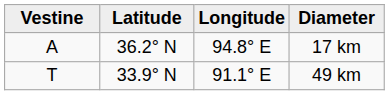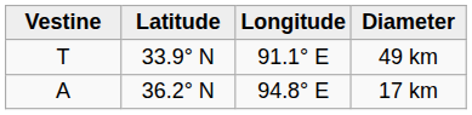rows swapped: 17 km <-> 49 km
